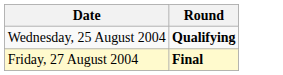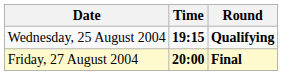+ column: Time | 19:15 | 20:00
